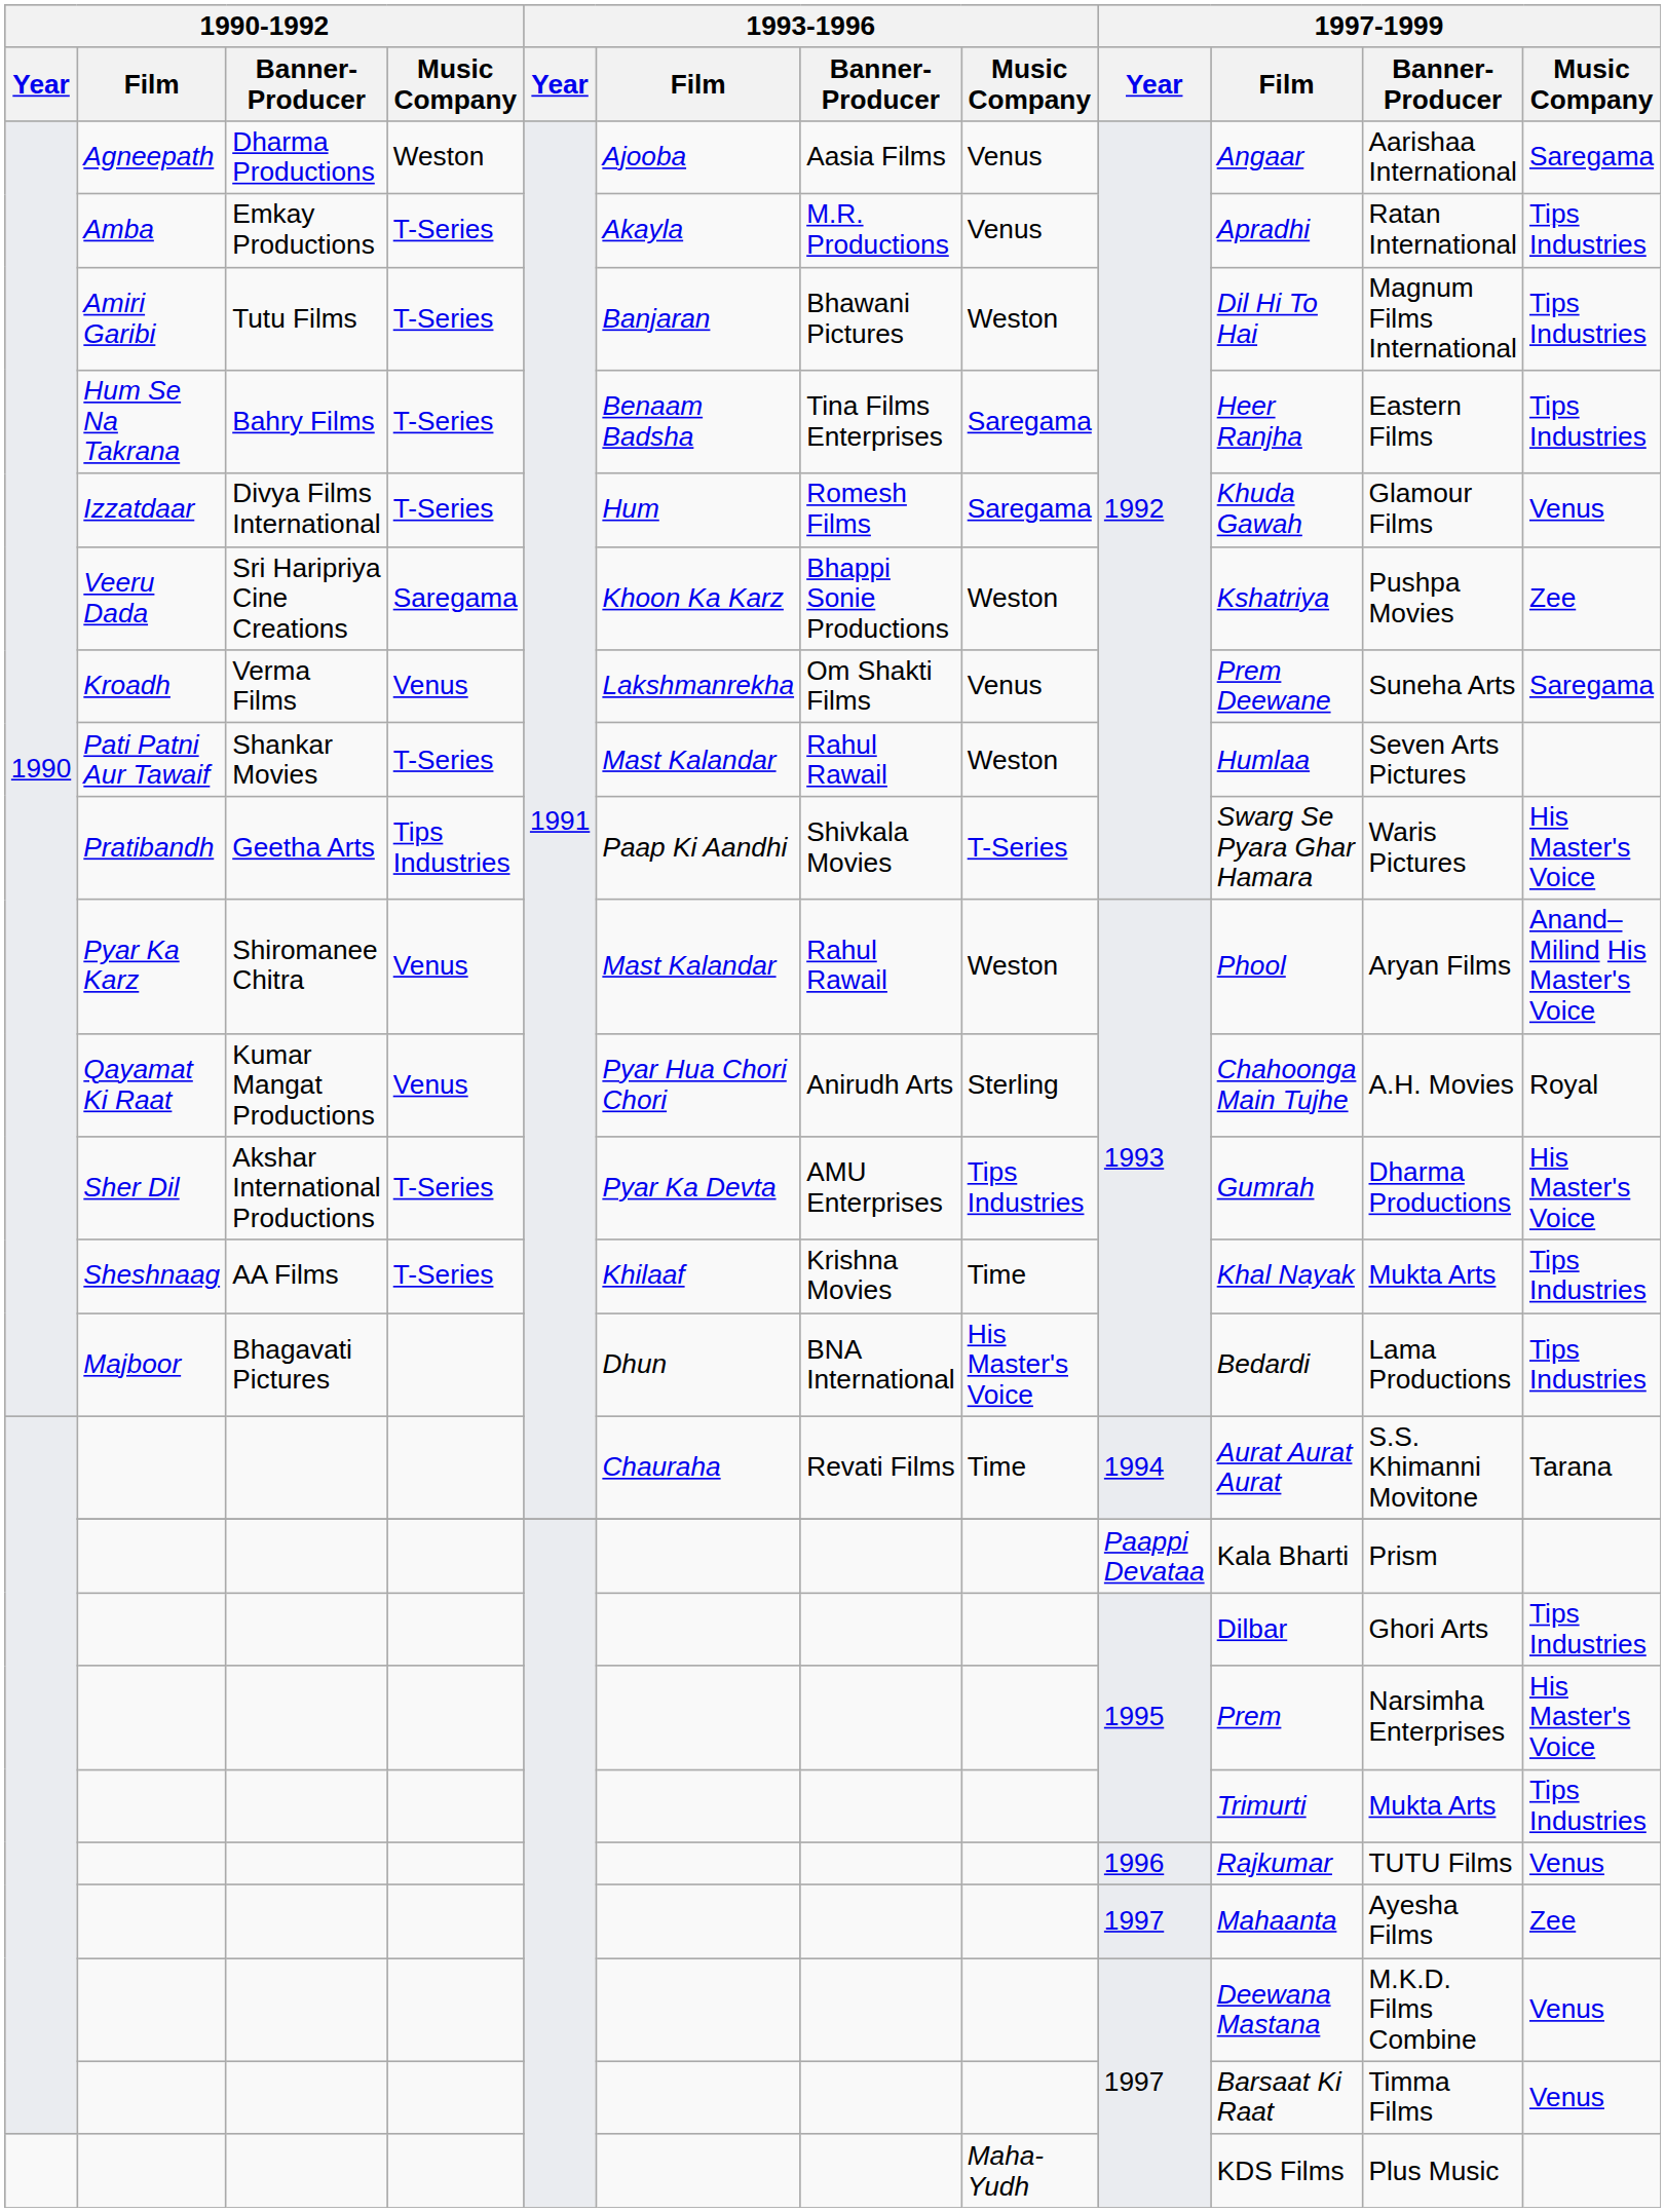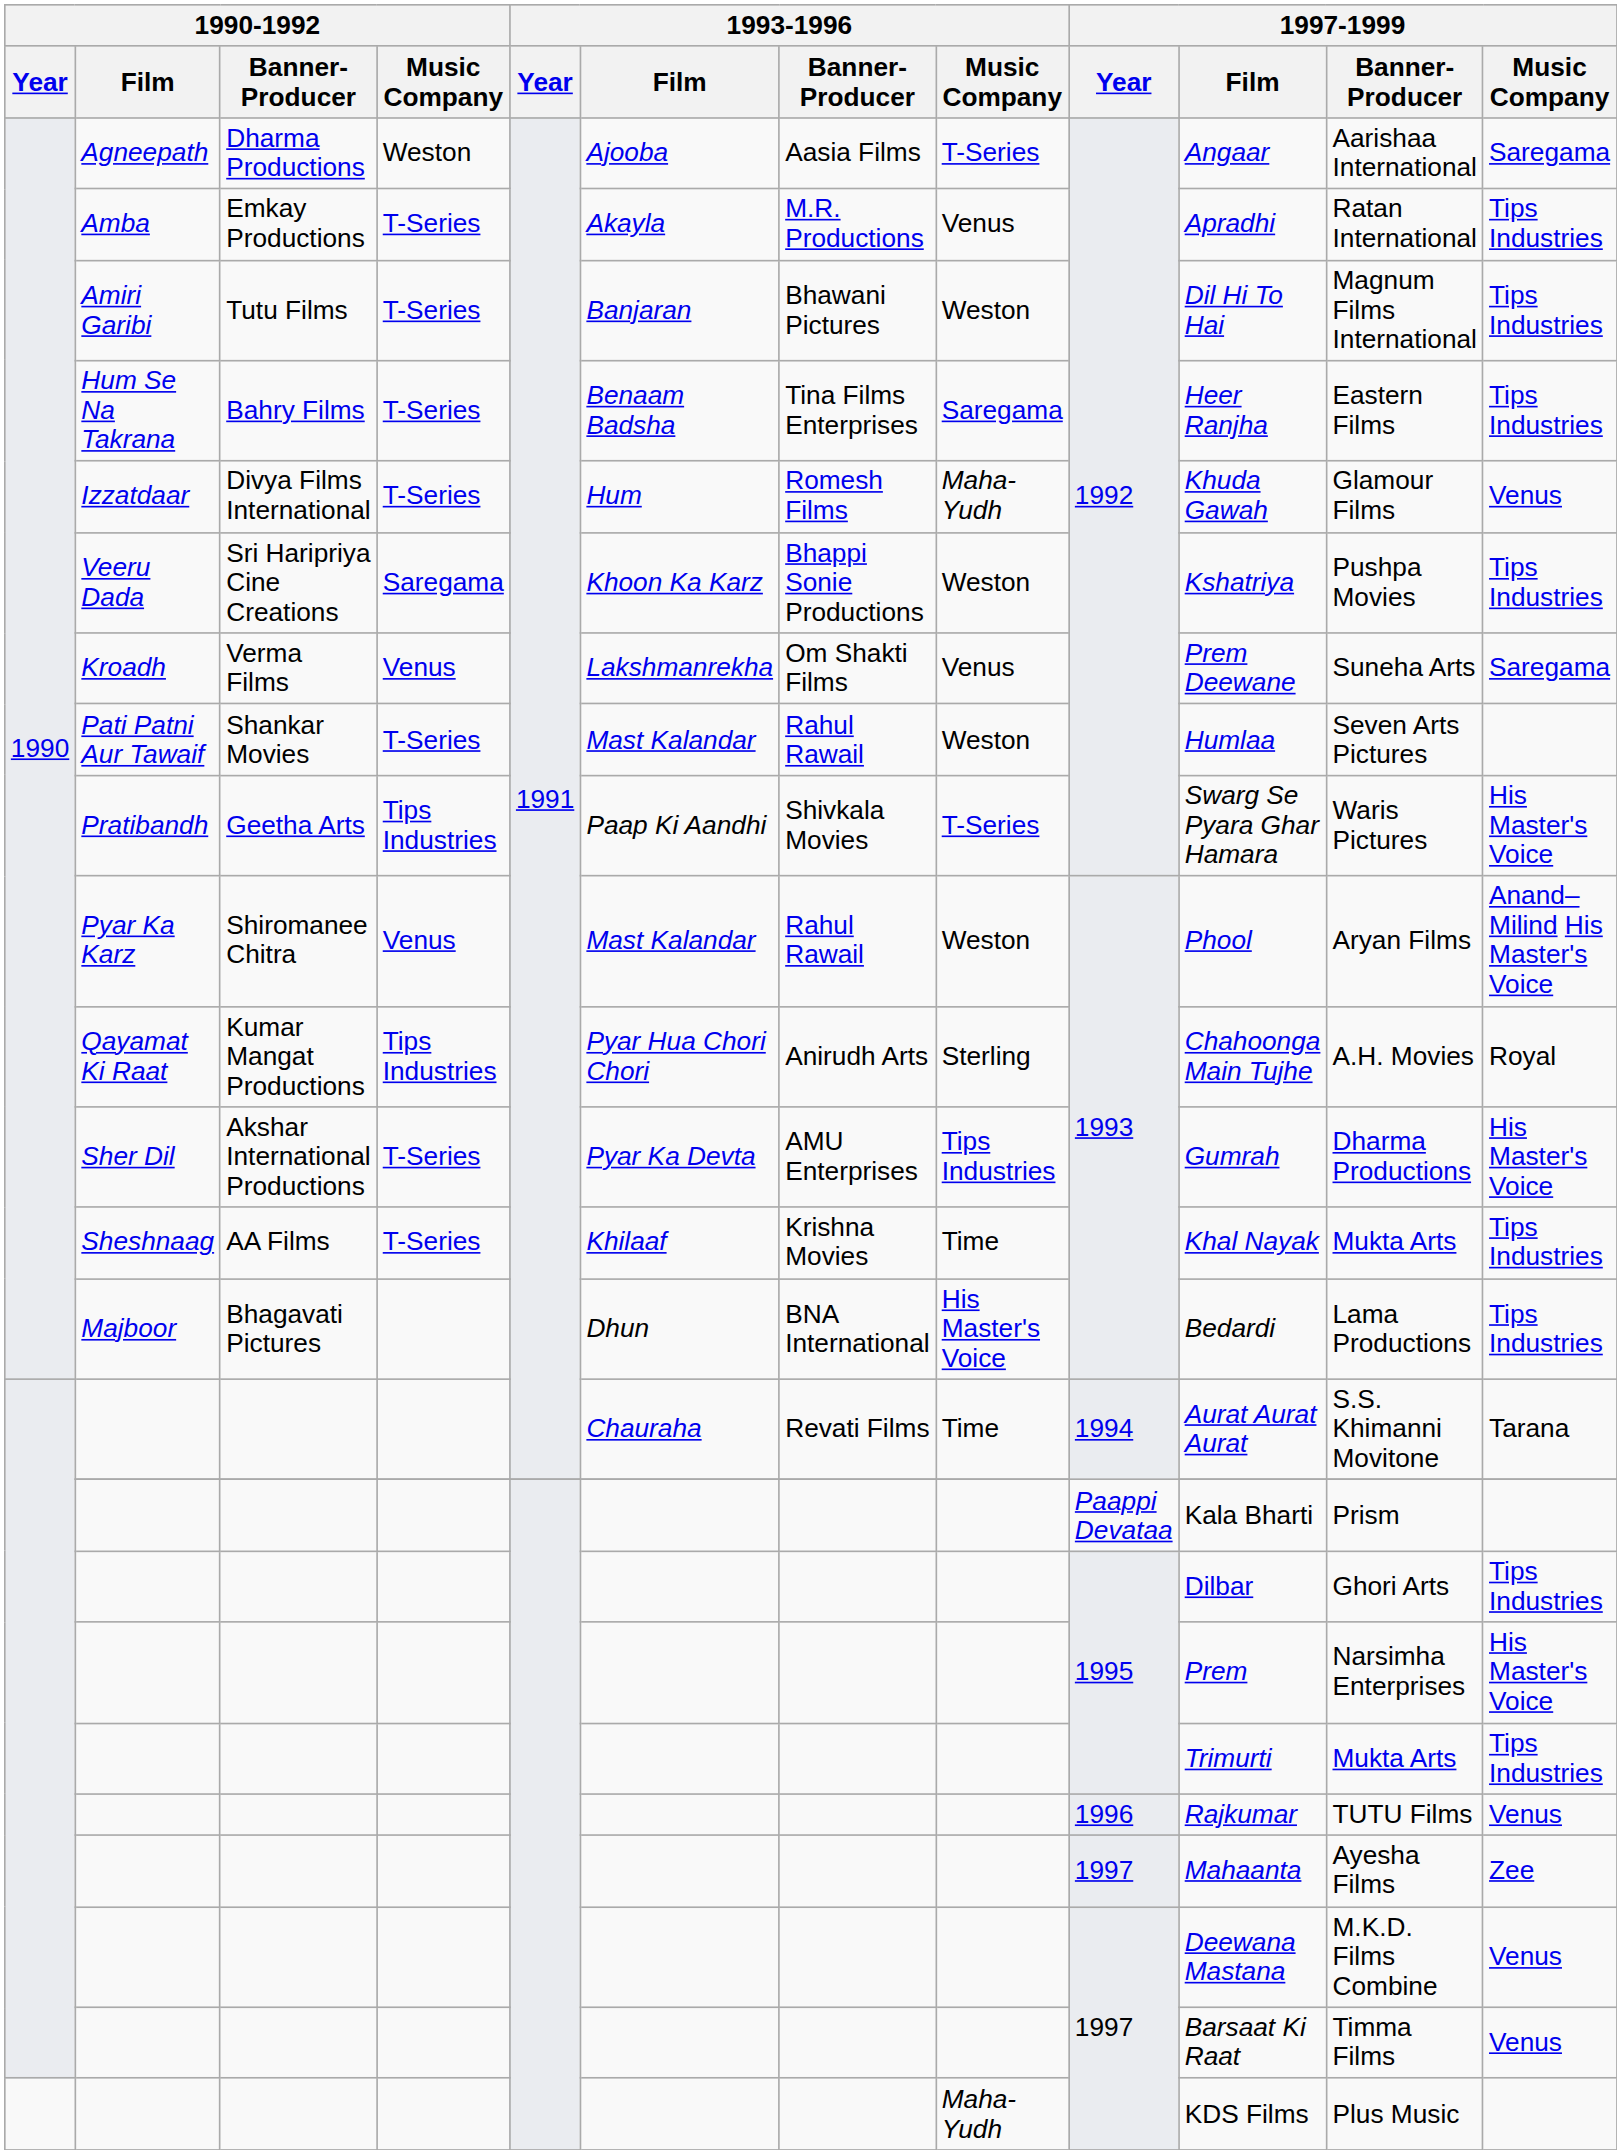Agneepath | 1993-1996 / Music Company: Venus -> T-Series
Izzatdaar | 1993-1996 / Music Company: Saregama -> Maha-Yudh
Veeru Dada | 1997-1999 / Music Company: Zee -> Tips Industries
Qayamat Ki Raat | 1990-1992 / Music Company: Venus -> Tips Industries
